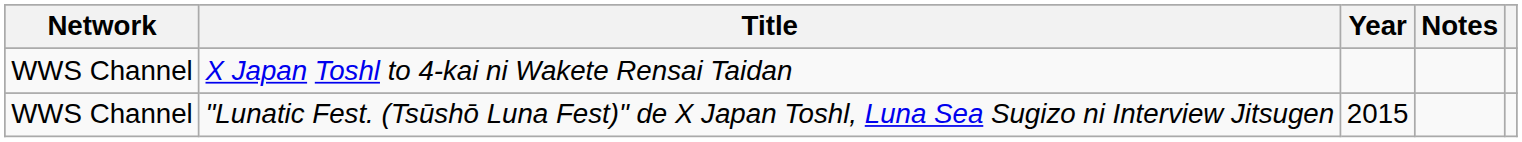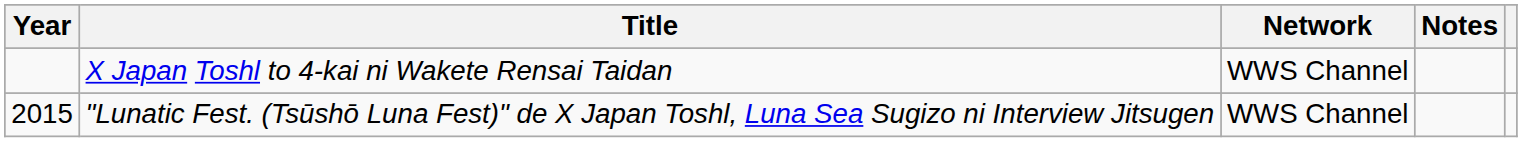columns swapped: Year <-> Network
